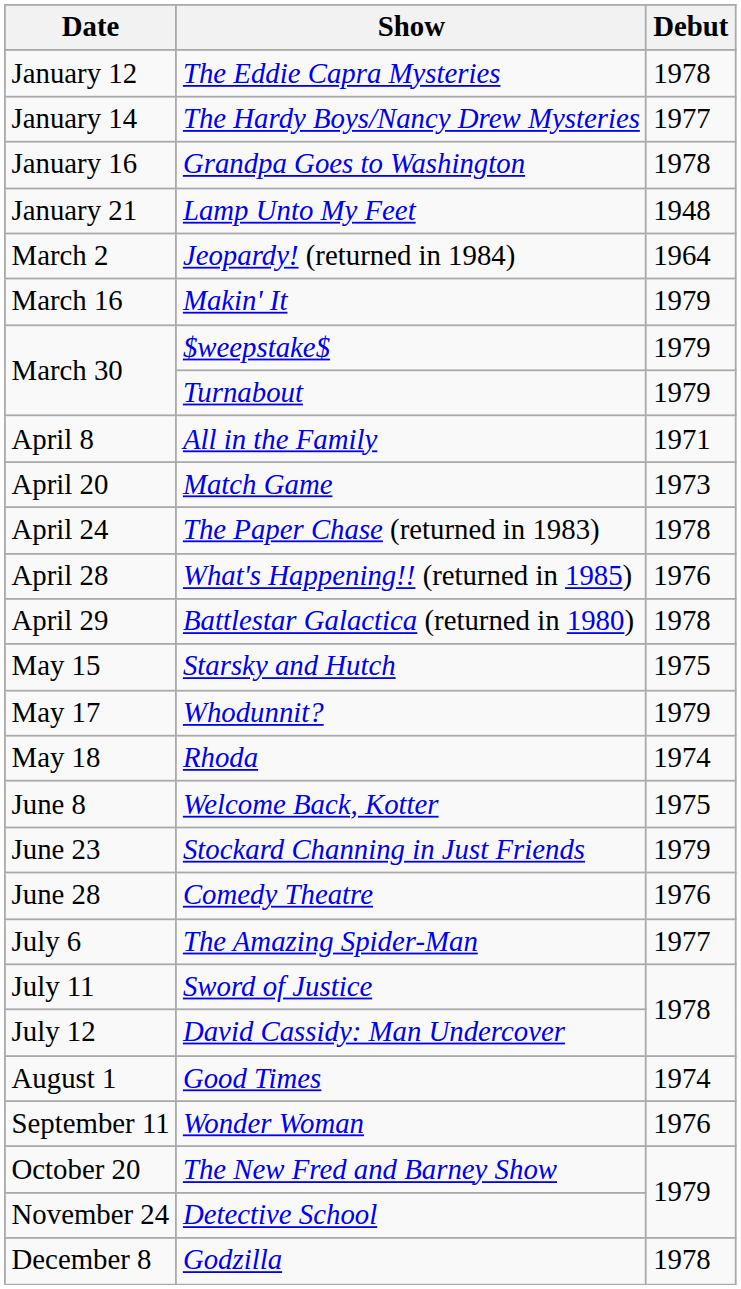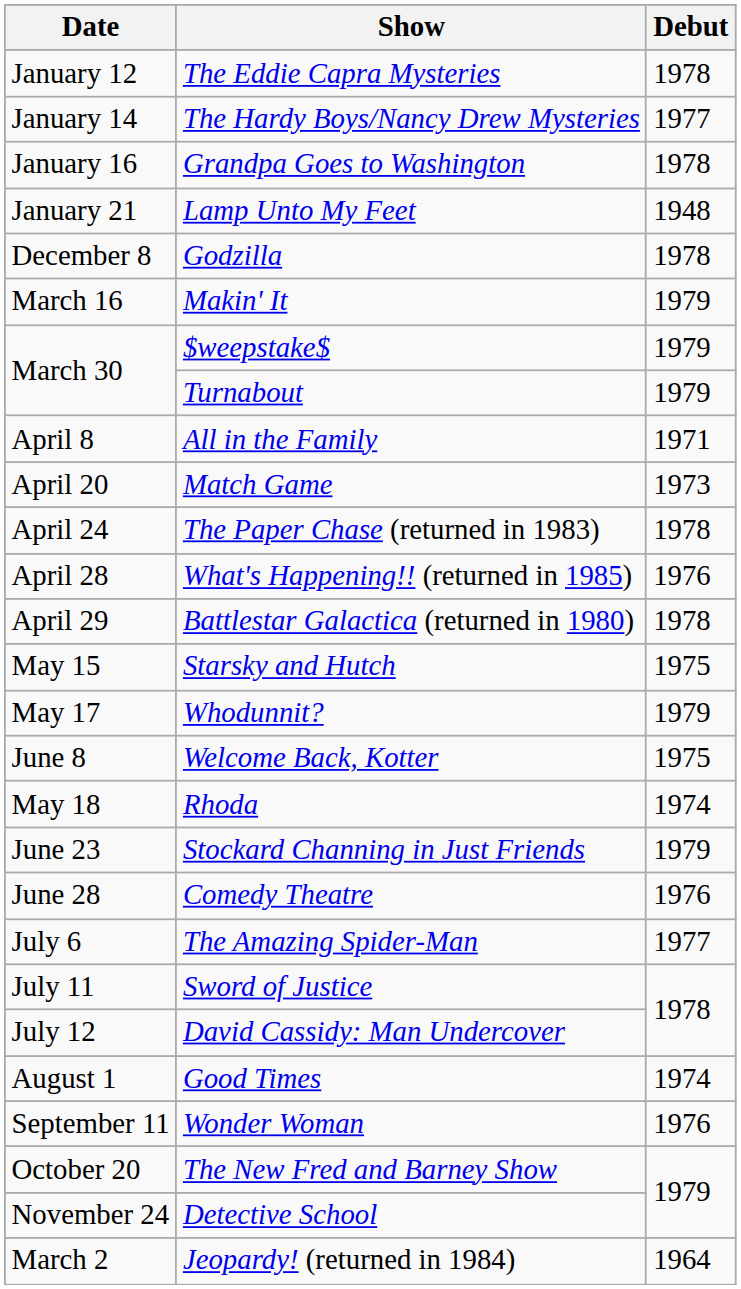rows swapped: Jeopardy! (returned in 1984) <-> Godzilla
rows swapped: Rhoda <-> Welcome Back, Kotter
